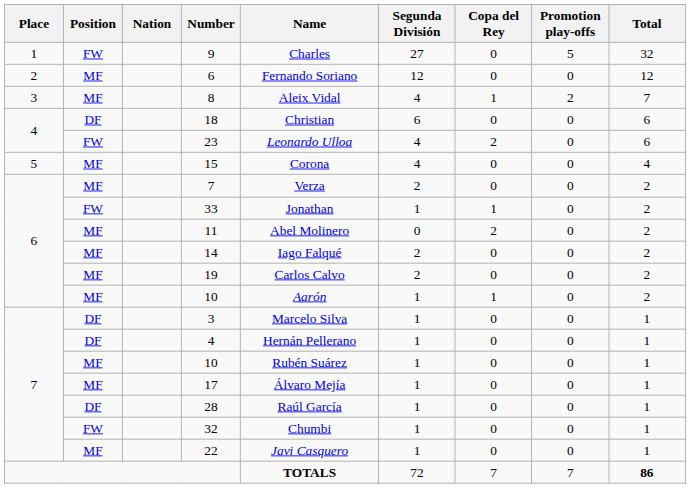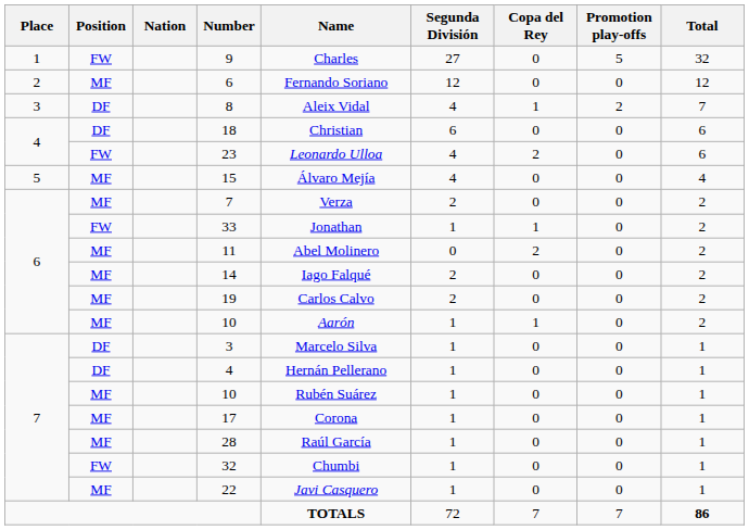8 | Position: MF -> DF
15 | Name: Corona -> Álvaro Mejía
17 | Name: Álvaro Mejía -> Corona
28 | Position: DF -> MF
